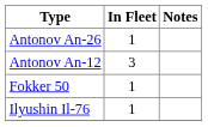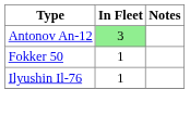- row: Antonov An-26 | 1
Antonov An-12 | In Fleet: no background -> lightgreen background
